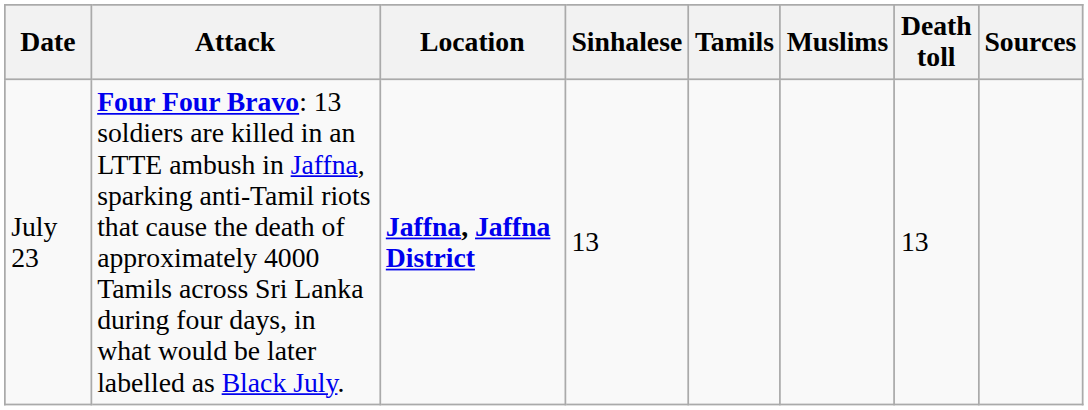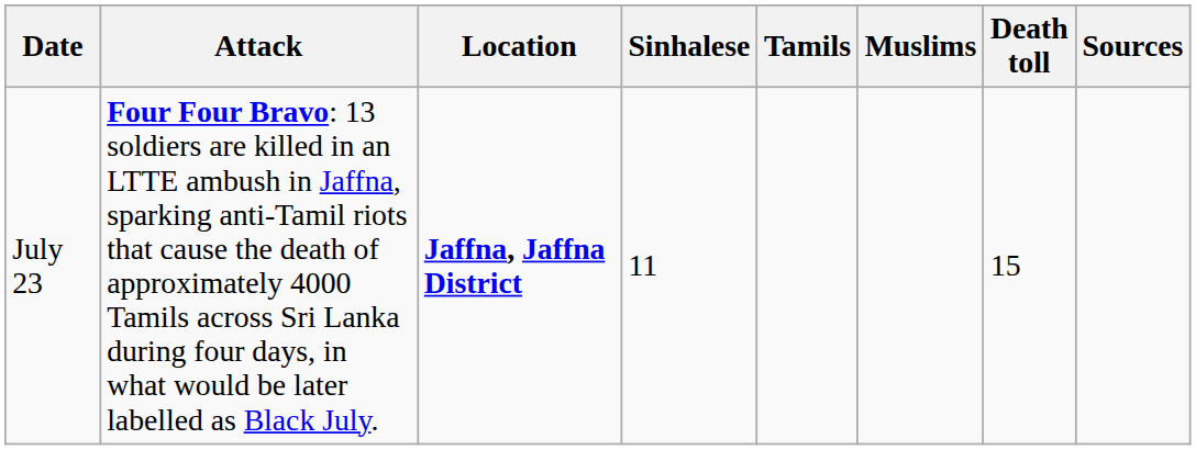July 23 | Sinhalese: 13 -> 11
July 23 | Death toll: 13 -> 15
